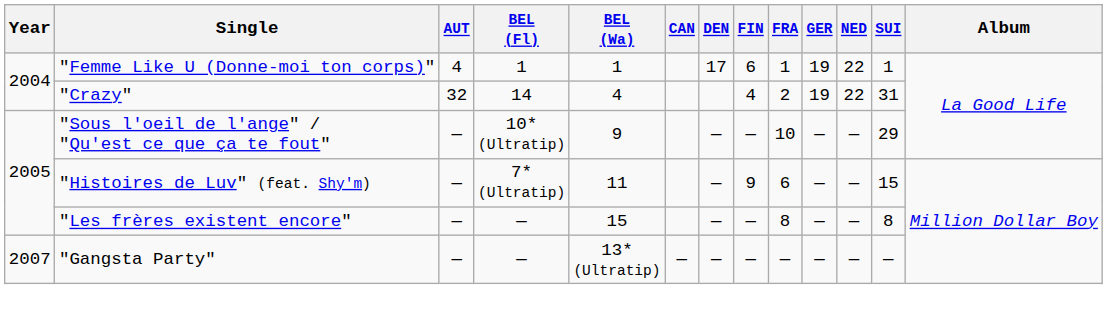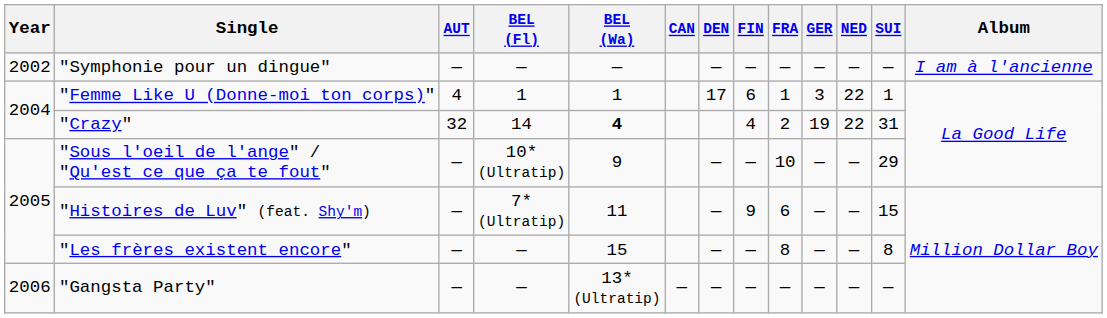+ row: 2002 | "Symphonie pour un dingue" | — | — | — | — | — | — | — | — | — | I am à l'ancienne
"Femme Like U (Donne-moi ton corps)" | GER: 19 -> 3
"Crazy" | BEL (Wa): normal -> bold
"Gangsta Party" | Year: 2007 -> 2006
